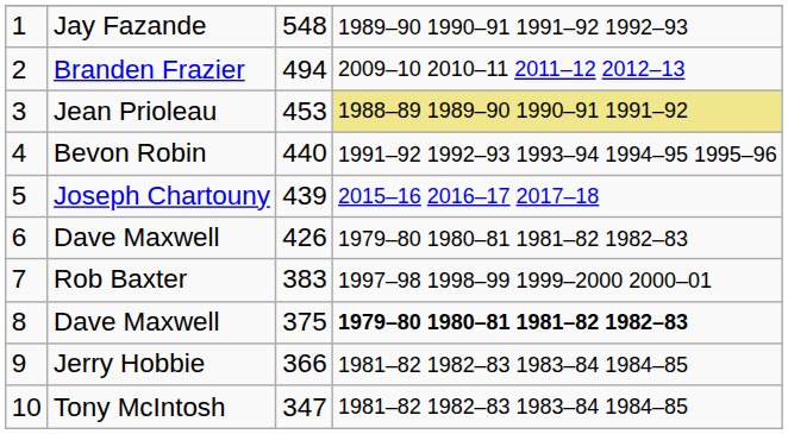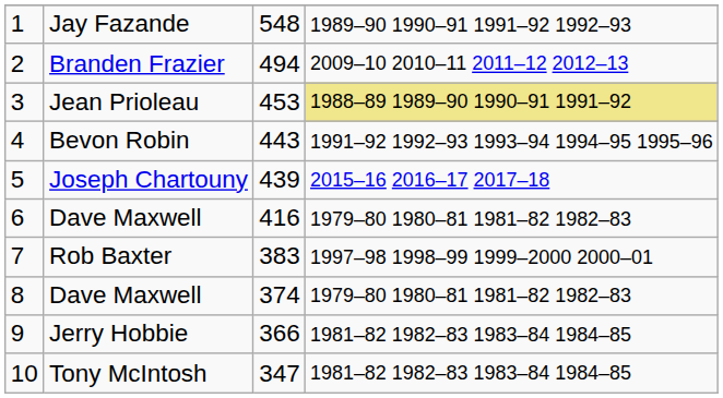Bevon Robin | column 3: 440 -> 443
6 / Dave Maxwell | column 3: 426 -> 416
8 / Dave Maxwell | column 3: 375 -> 374
8 / Dave Maxwell | column 4: bold -> normal
